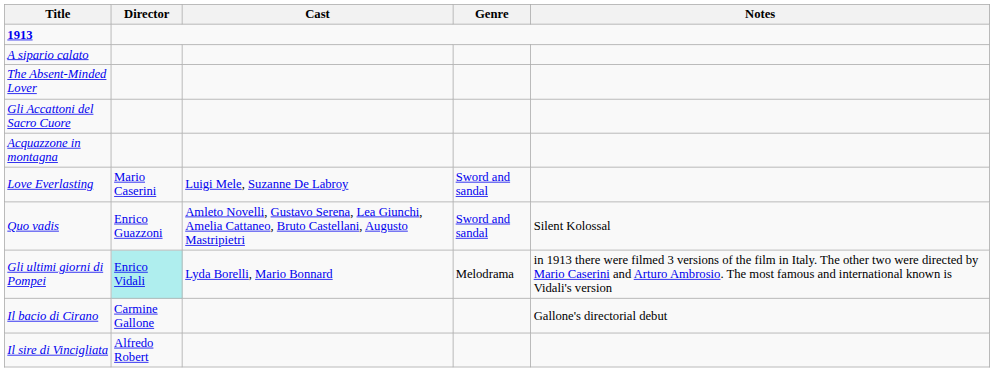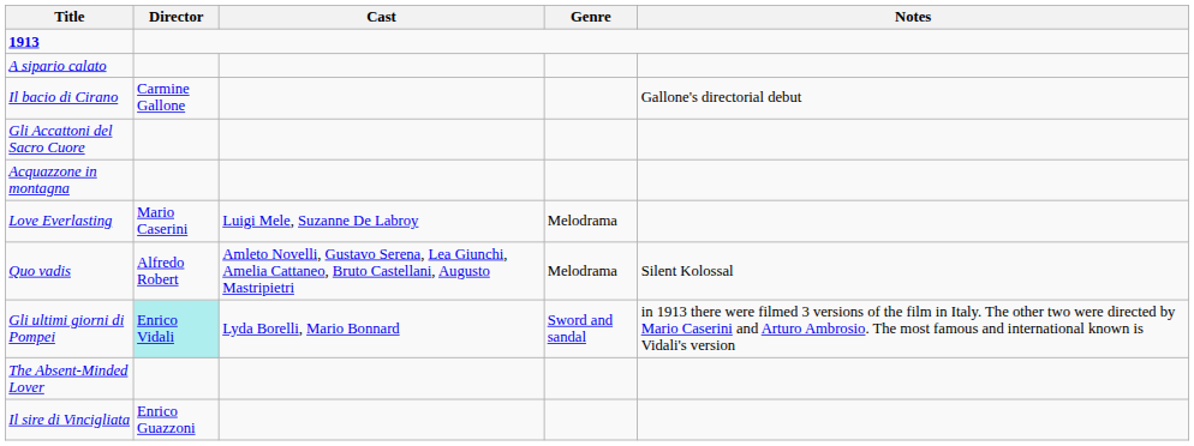rows swapped: The Absent-Minded Lover <-> Il bacio di Cirano
Love Everlasting | Genre: Sword and sandal -> Melodrama
Quo vadis | Director: Enrico Guazzoni -> Alfredo Robert
Quo vadis | Genre: Sword and sandal -> Melodrama
Gli ultimi giorni di Pompei | Genre: Melodrama -> Sword and sandal
Il sire di Vincigliata | Director: Alfredo Robert -> Enrico Guazzoni
